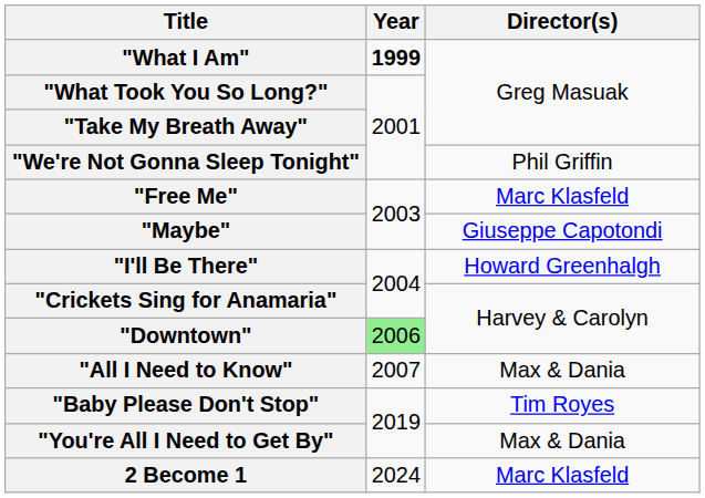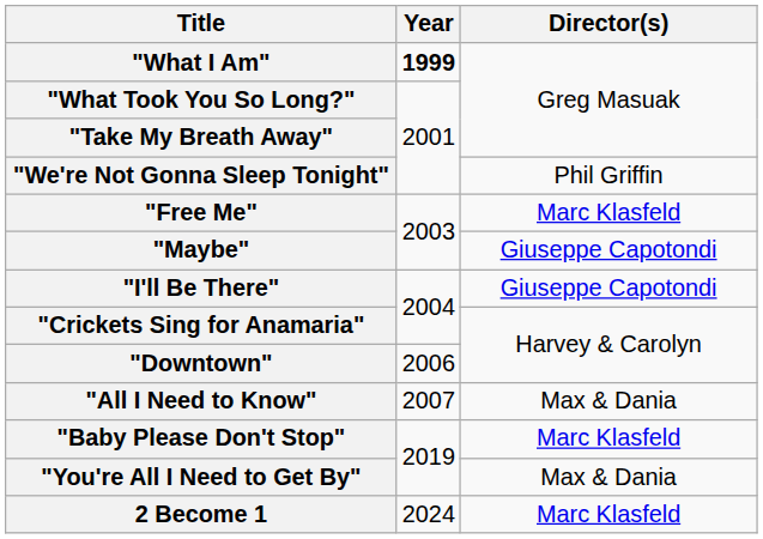"I'll Be There" | Director(s): Howard Greenhalgh -> Giuseppe Capotondi
"Downtown" | Year: lightgreen background -> no background
"Baby Please Don't Stop" | Director(s): Tim Royes -> Marc Klasfeld
